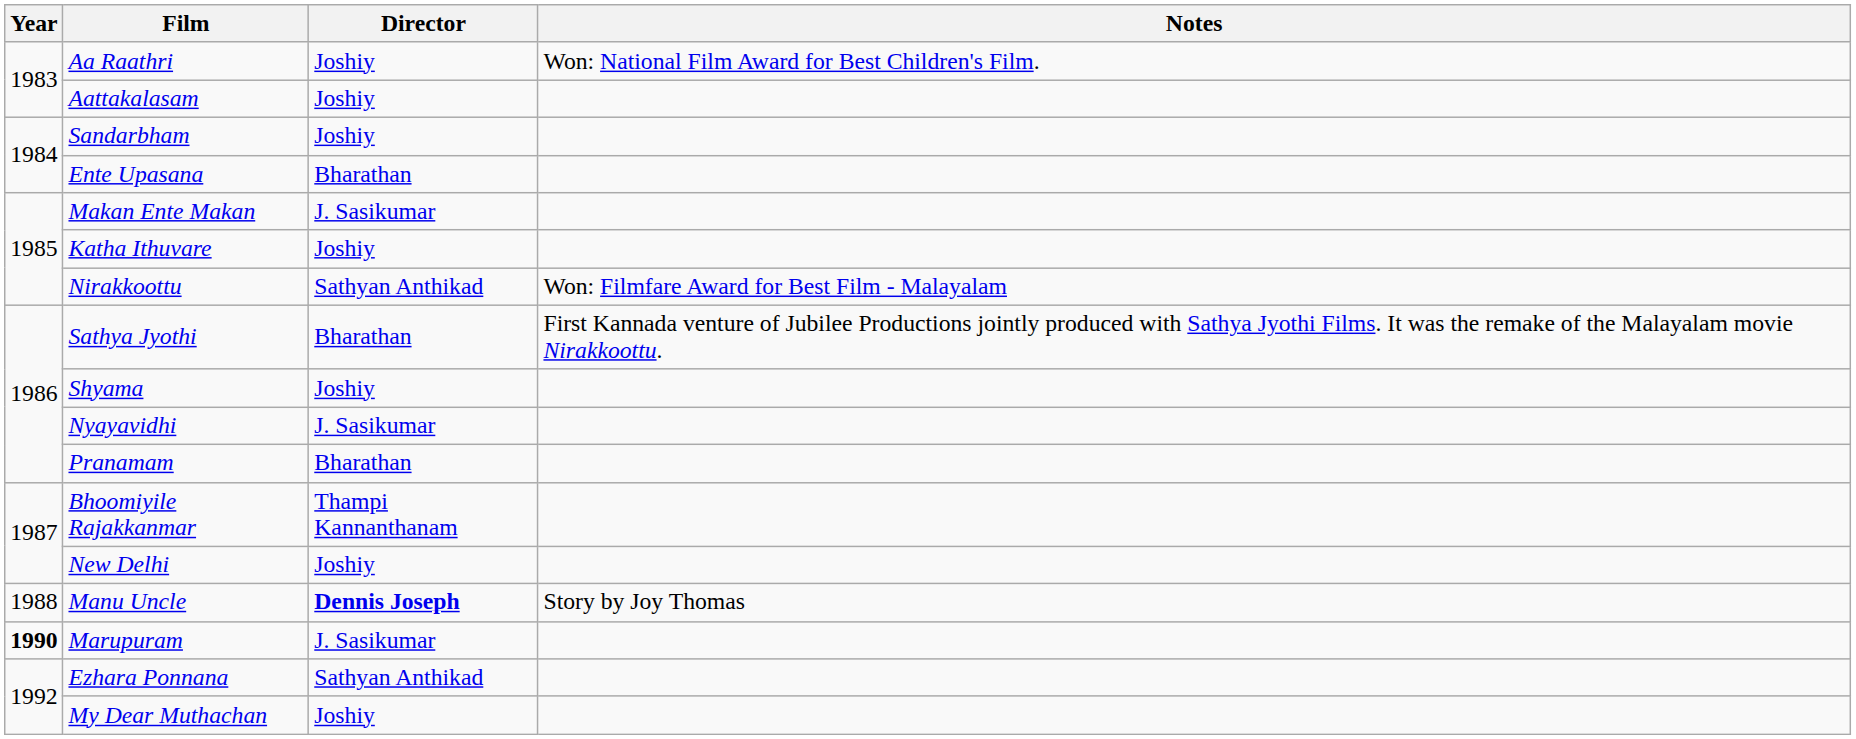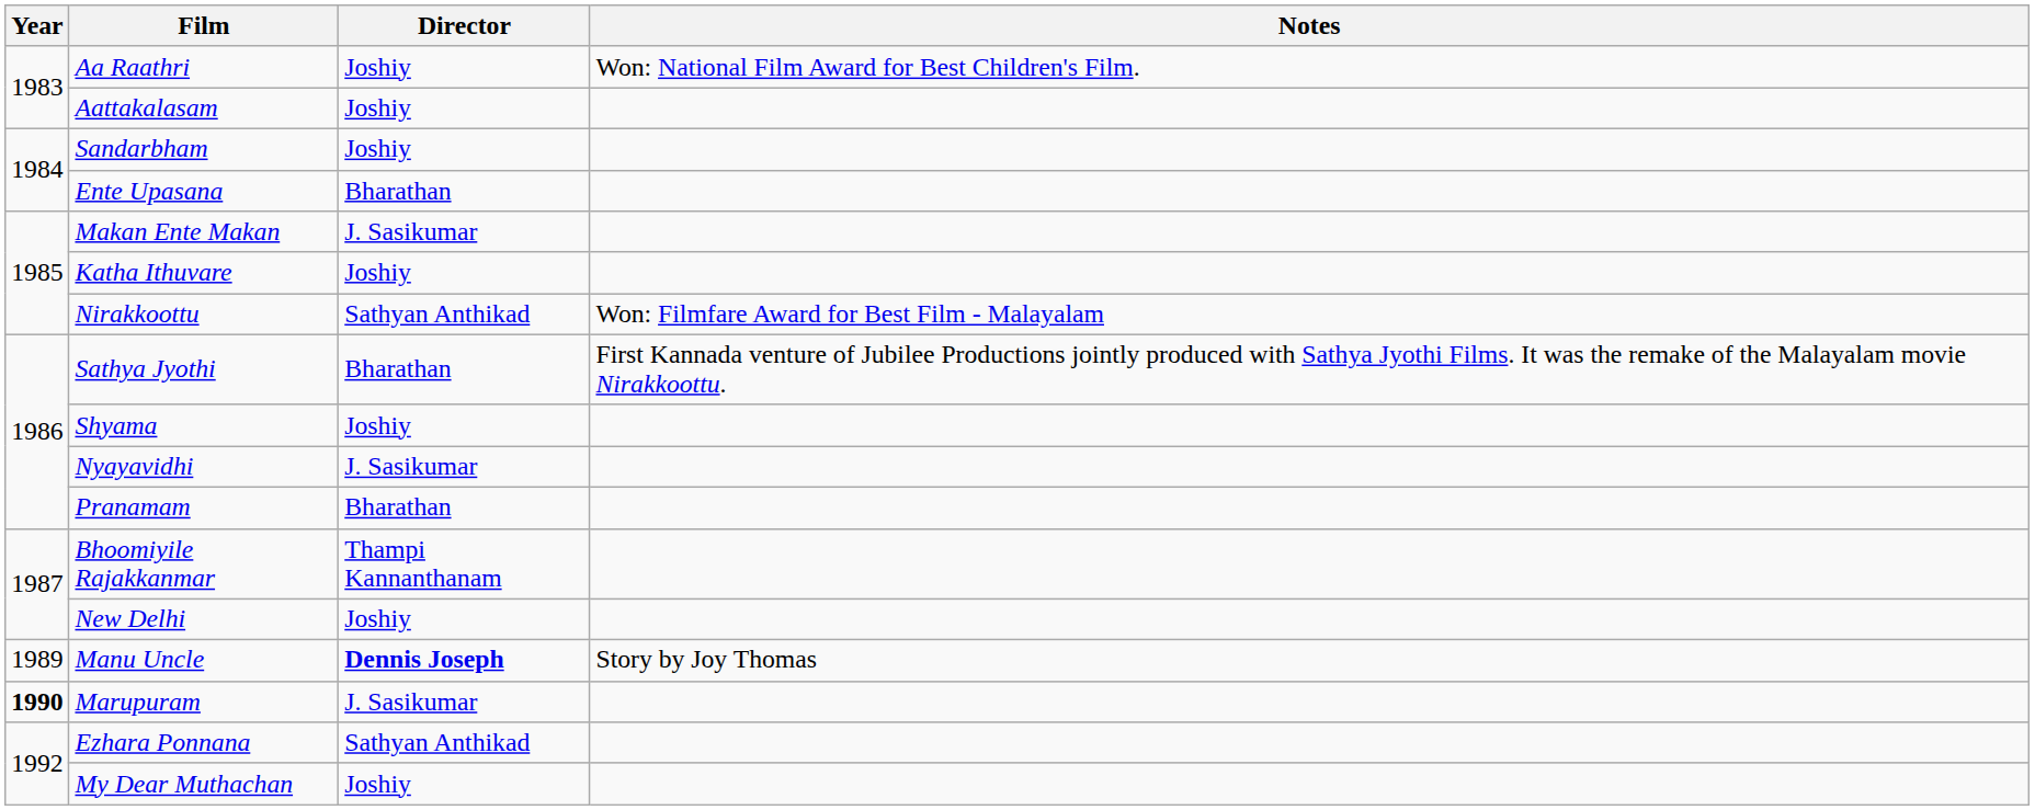Manu Uncle | Year: 1988 -> 1989
